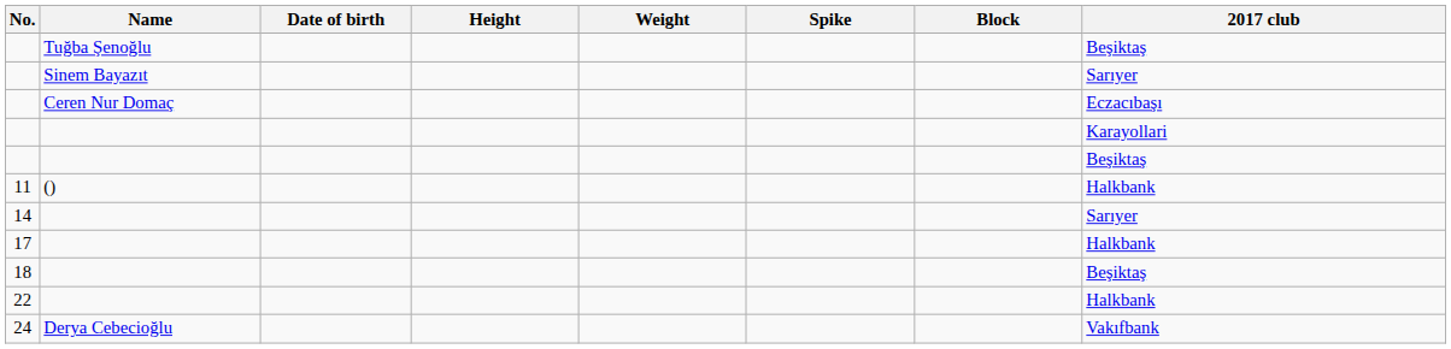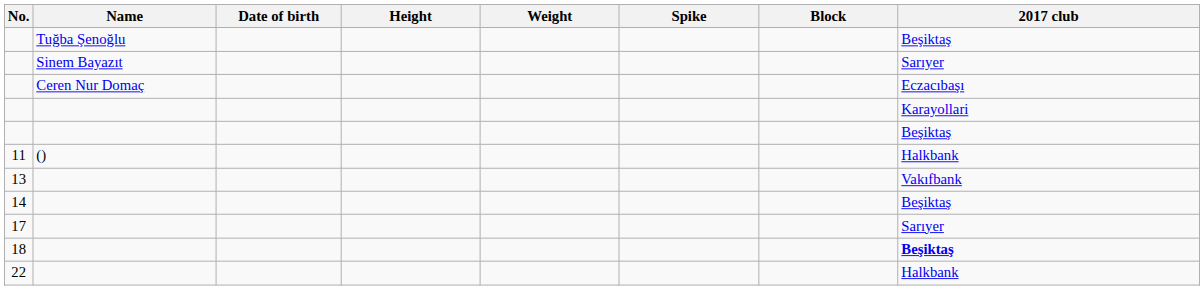+ row: 13 | Vakıfbank
14 | 2017 club: Sarıyer -> Beşiktaş
17 | 2017 club: Halkbank -> Sarıyer
18 | 2017 club: normal -> bold
- row: 24 | Derya Cebecioğlu | Vakıfbank
